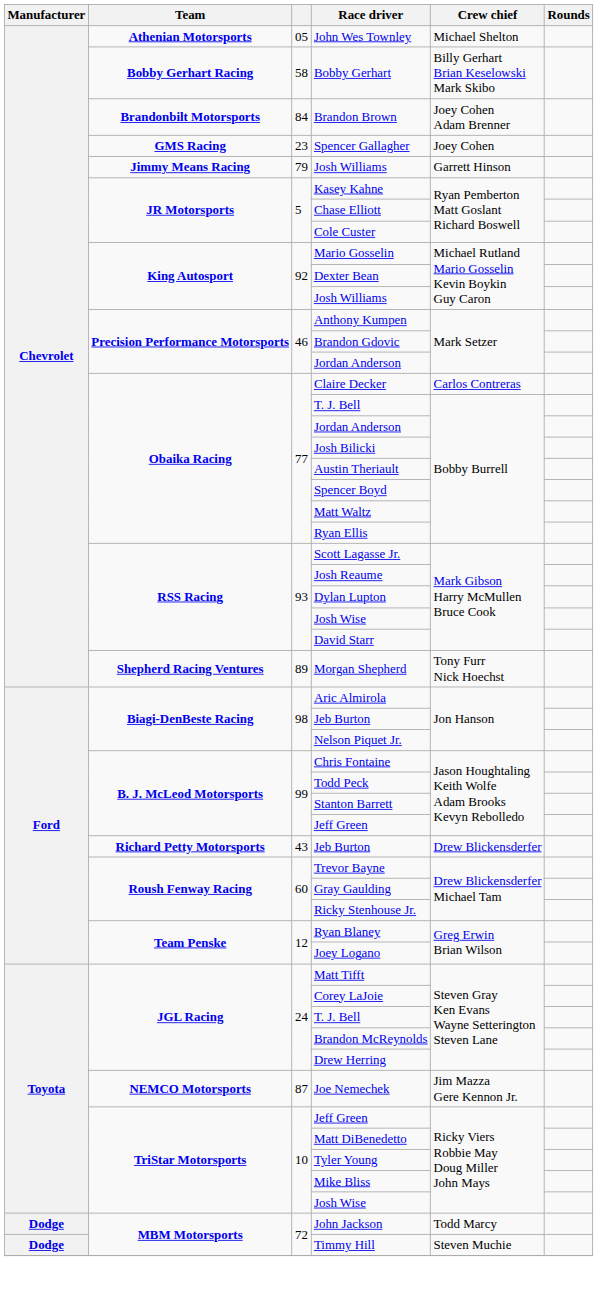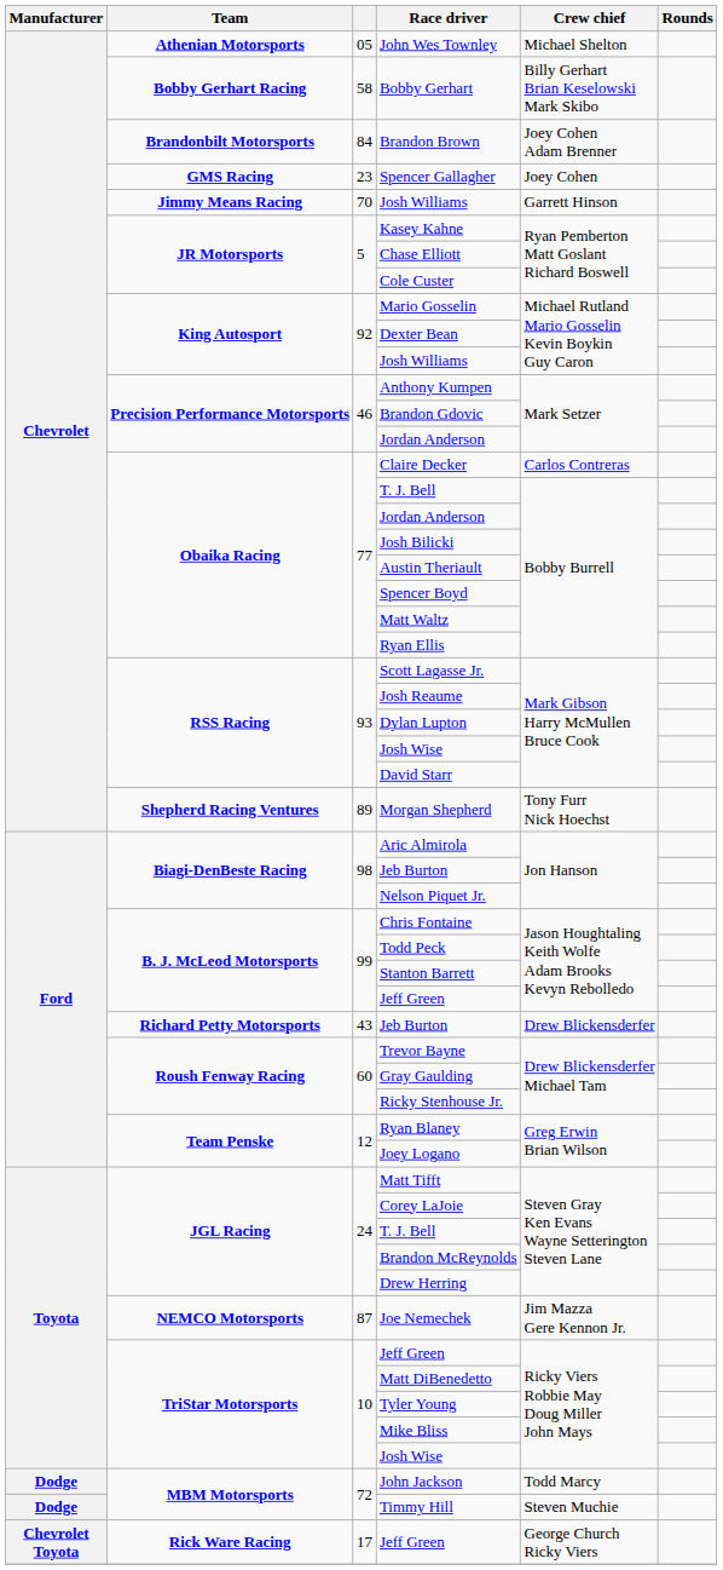Jimmy Means Racing / Josh Williams | column 3: 79 -> 70
+ row: Chevrolet Toyota | Rick Ware Racing | 17 | Jeff Green | George Church Ricky Viers
